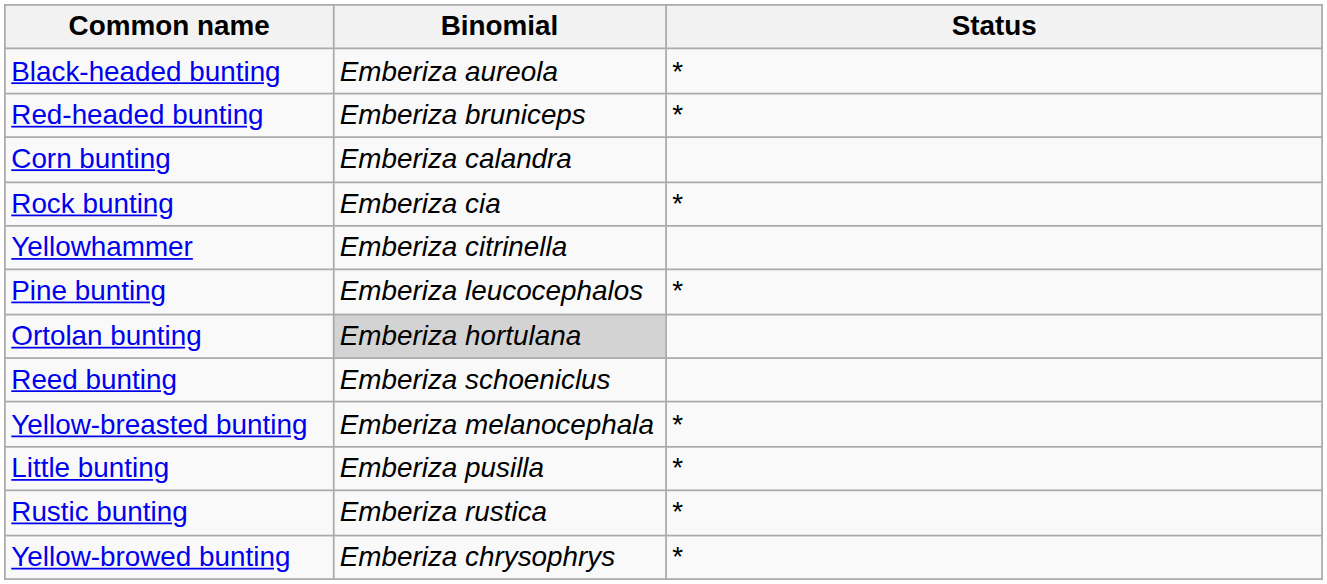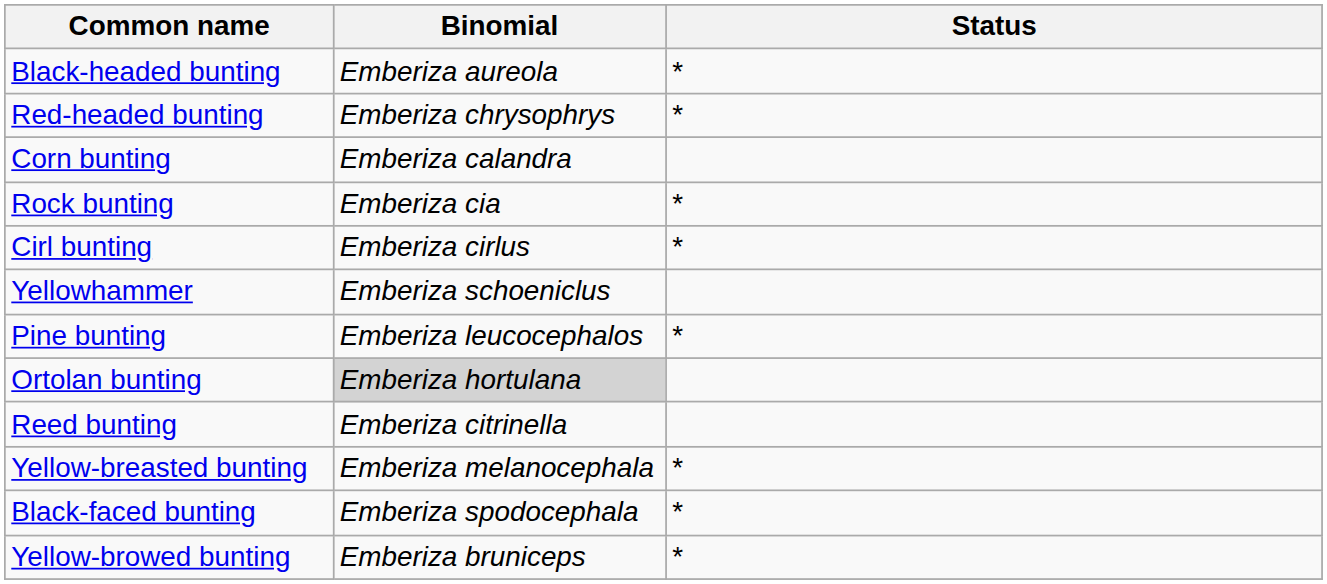Red-headed bunting | Binomial: Emberiza bruniceps -> Emberiza chrysophrys
+ row: Cirl bunting | Emberiza cirlus | *
Yellowhammer | Binomial: Emberiza citrinella -> Emberiza schoeniclus
Reed bunting | Binomial: Emberiza schoeniclus -> Emberiza citrinella
- row: Little bunting | Emberiza pusilla | *
- row: Rustic bunting | Emberiza rustica | *
+ row: Black-faced bunting | Emberiza spodocephala | *
Yellow-browed bunting | Binomial: Emberiza chrysophrys -> Emberiza bruniceps
